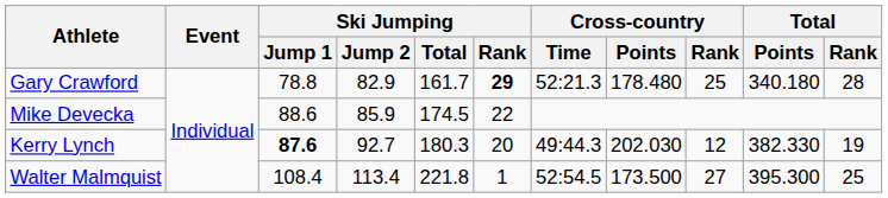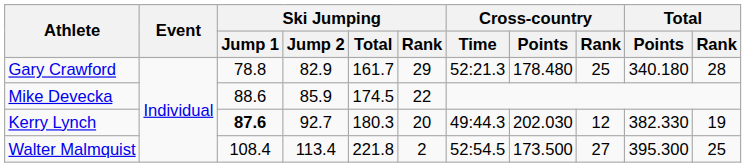Gary Crawford | Ski Jumping / Rank: bold -> normal
Walter Malmquist | Ski Jumping / Rank: 1 -> 2
